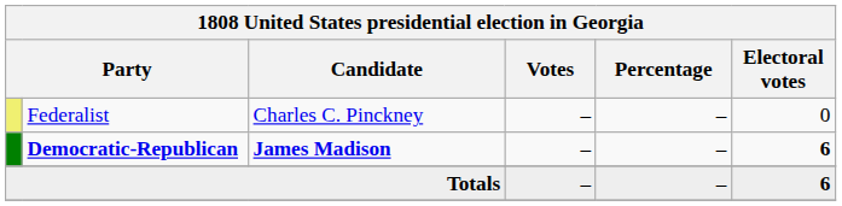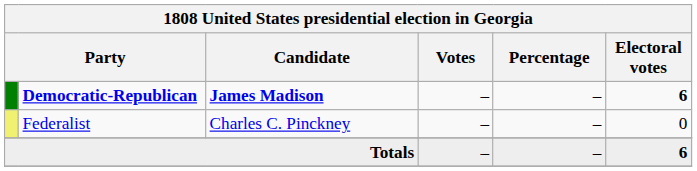rows swapped: Democratic-Republican <-> Federalist
